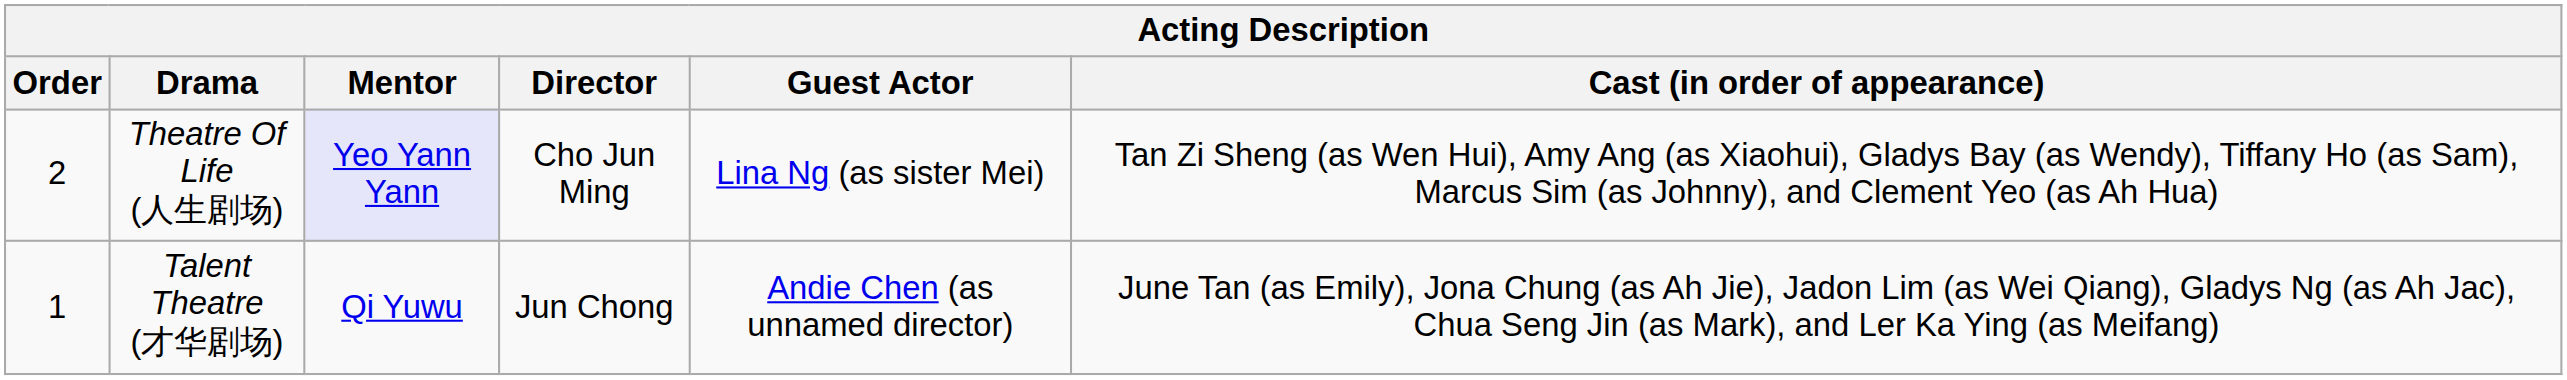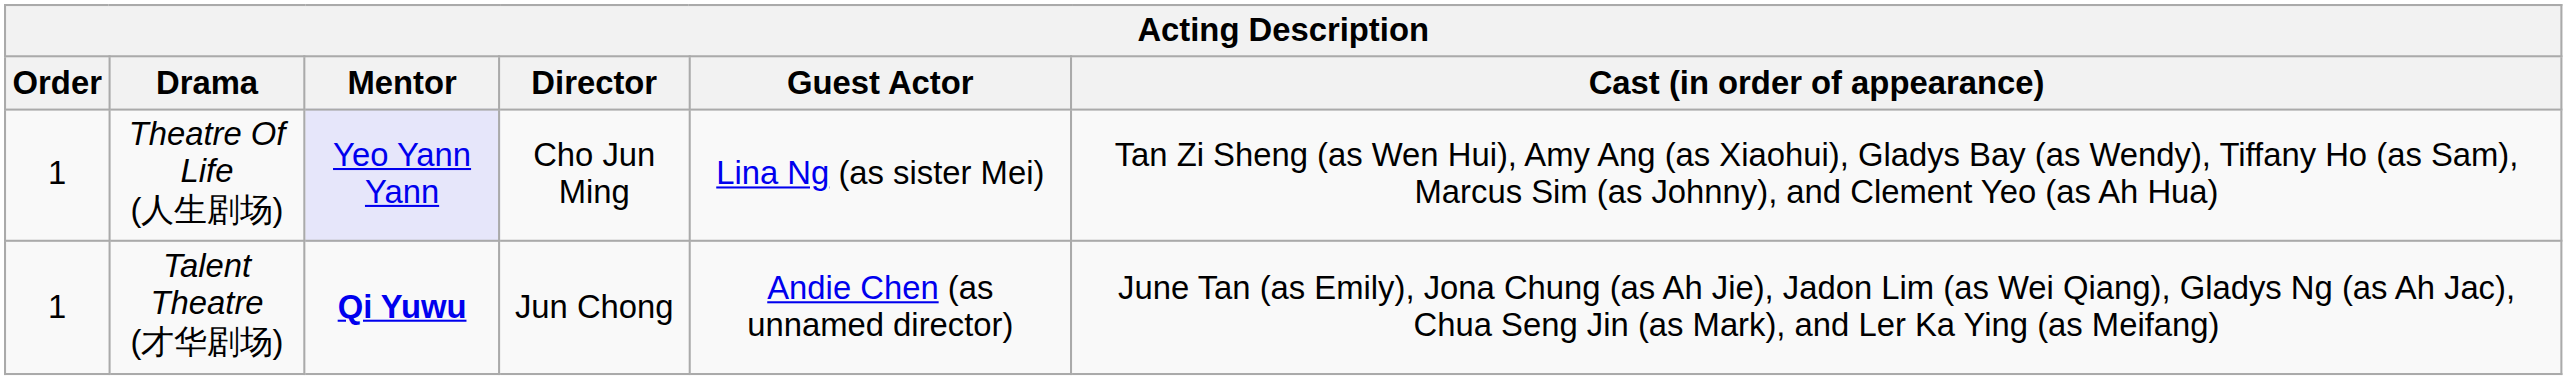Theatre Of Life (人生剧场) | Order: 2 -> 1
Talent Theatre (才华剧场) | Mentor: normal -> bold
